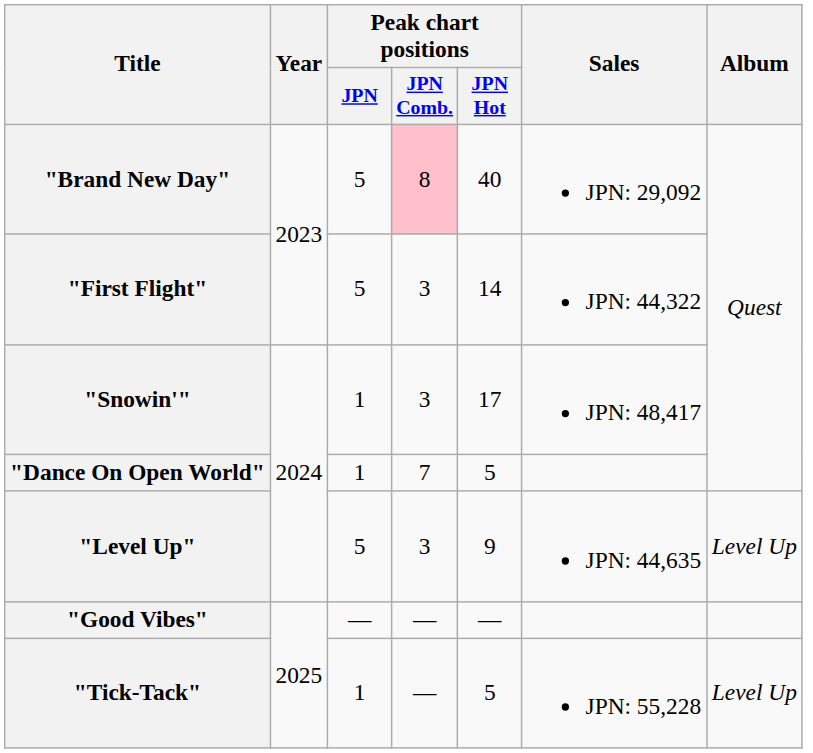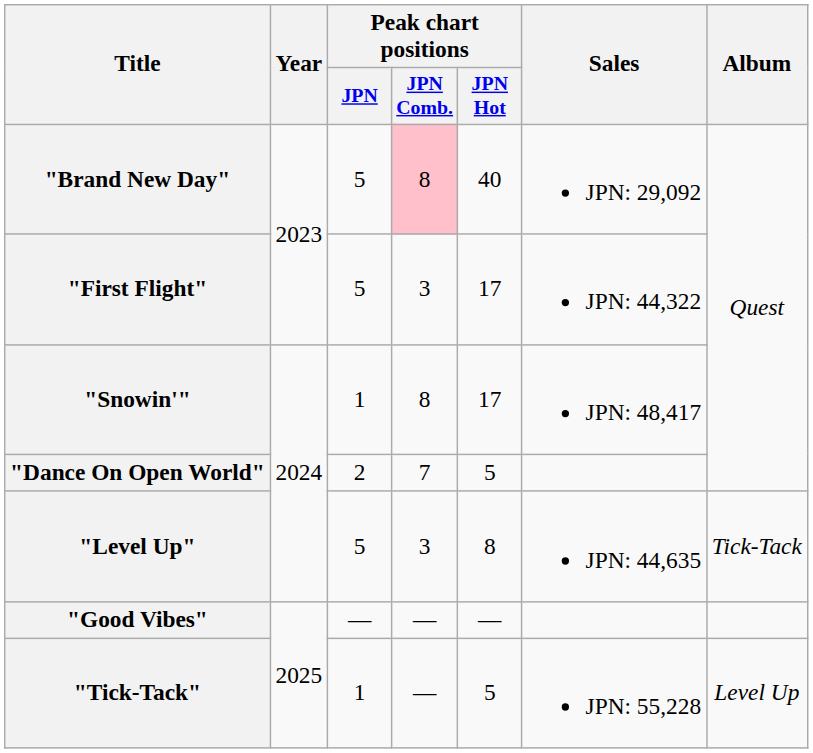"First Flight" | Peak chart positions / JPN Hot: 14 -> 17
"Snowin'" | Peak chart positions / JPN Comb.: 3 -> 8
"Dance On Open World" | Peak chart positions / JPN: 1 -> 2
"Level Up" | Peak chart positions / JPN Hot: 9 -> 8
"Level Up" | Album: Level Up -> Tick-Tack
